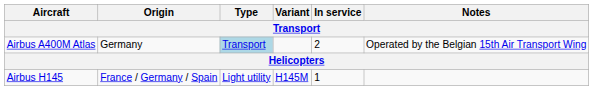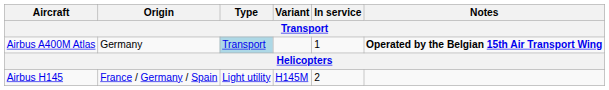Airbus A400M Atlas | In service: 2 -> 1
Airbus A400M Atlas | Notes: normal -> bold
Airbus H145 | In service: 1 -> 2
